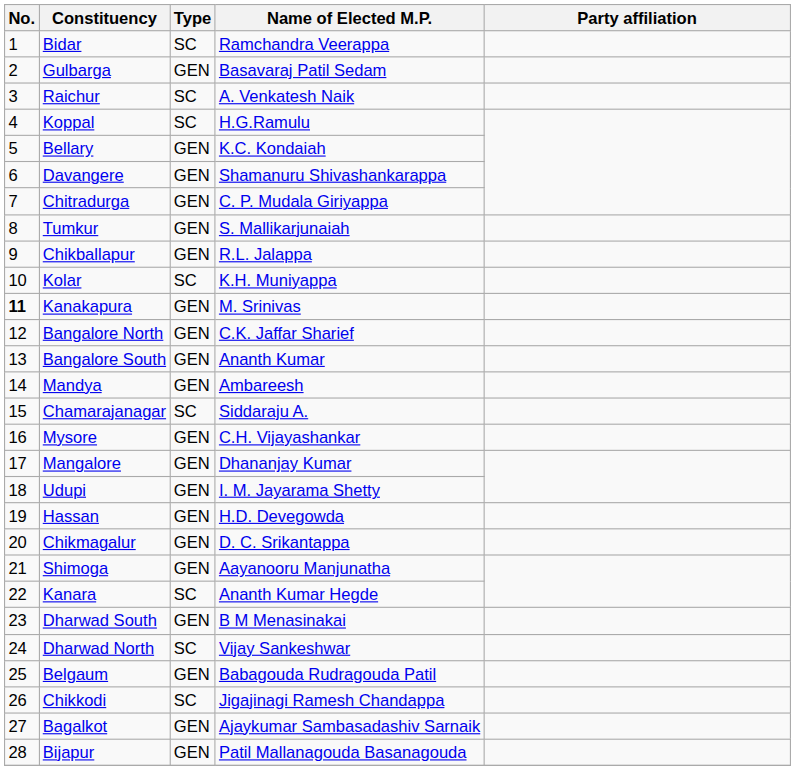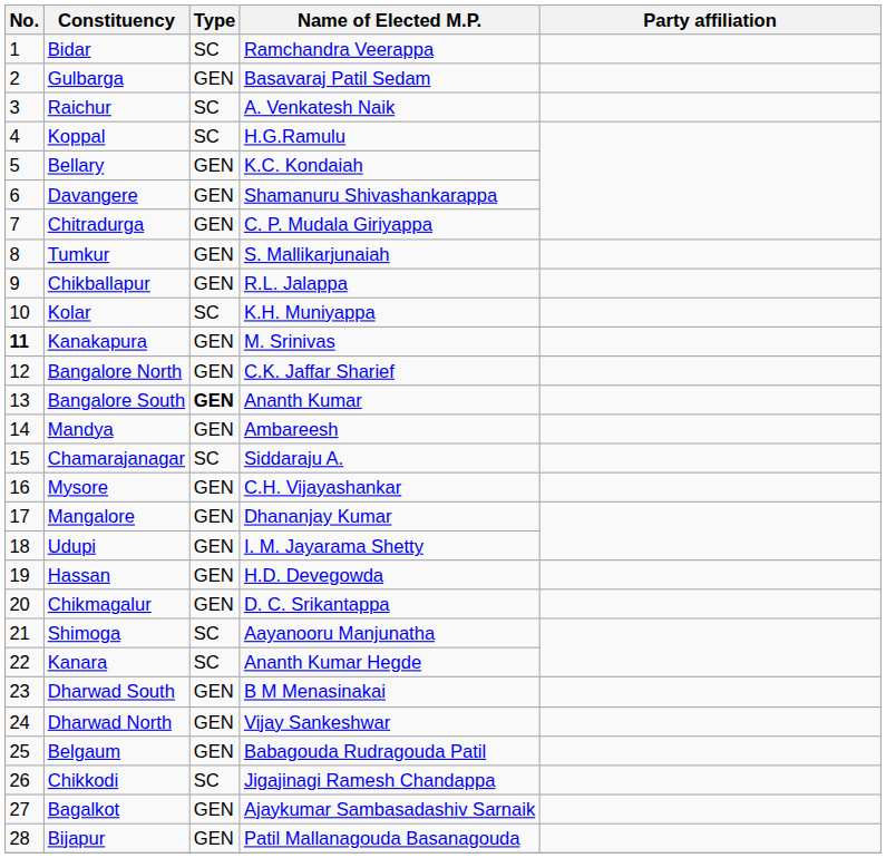Bangalore South | Type: normal -> bold
Shimoga | Type: GEN -> SC
Dharwad North | Type: SC -> GEN
